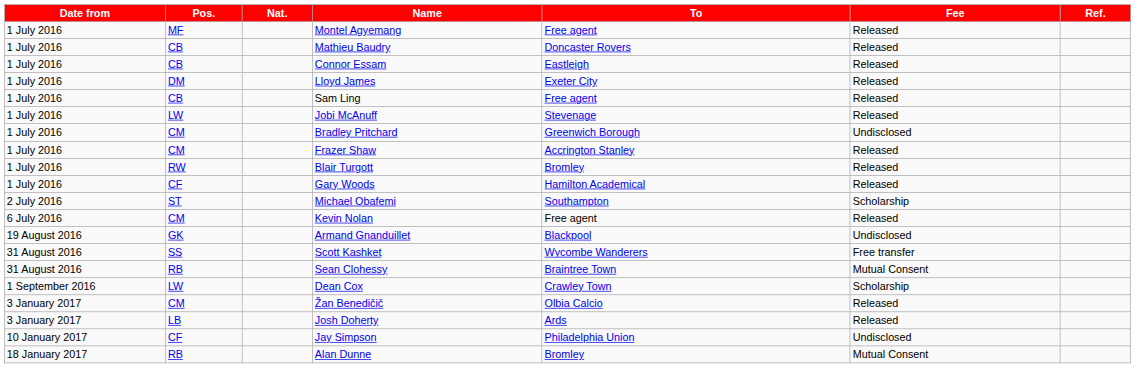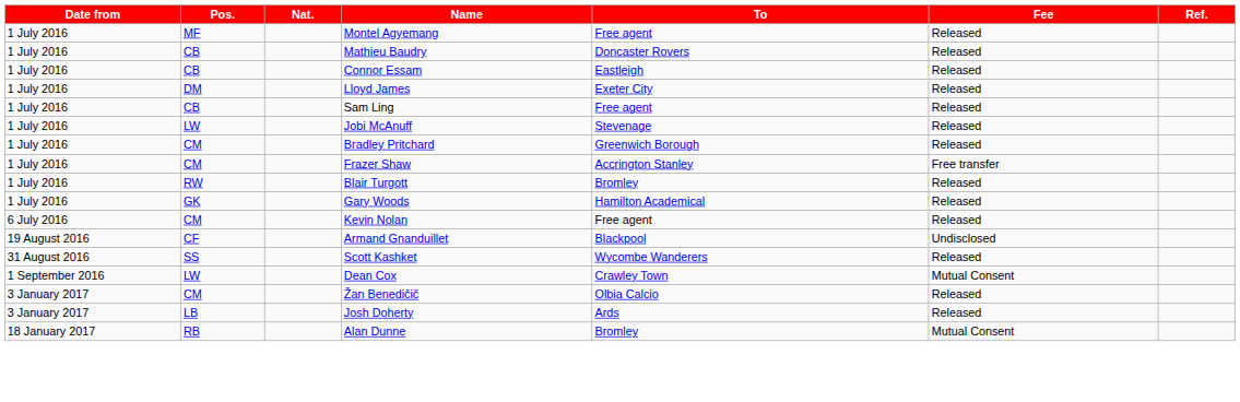Bradley Pritchard | Fee: Undisclosed -> Released
Frazer Shaw | Fee: Released -> Free transfer
Gary Woods | Pos.: CF -> GK
- row: 2 July 2016 | ST | Michael Obafemi | Southampton | Scholarship
Armand Gnanduillet | Pos.: GK -> CF
Scott Kashket | Fee: Free transfer -> Released
- row: 31 August 2016 | RB | Sean Clohessy | Braintree Town | Mutual Consent
Dean Cox | Fee: Scholarship -> Mutual Consent
- row: 10 January 2017 | CF | Jay Simpson | Philadelphia Union | Undisclosed
